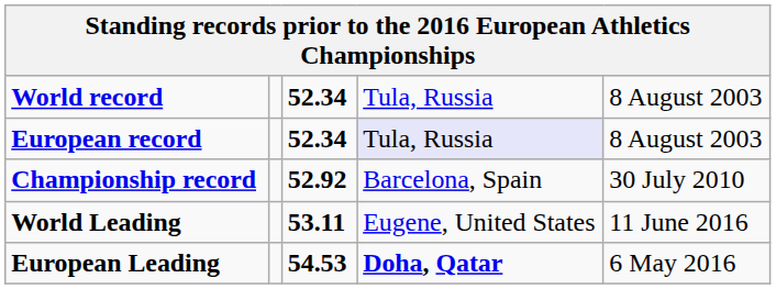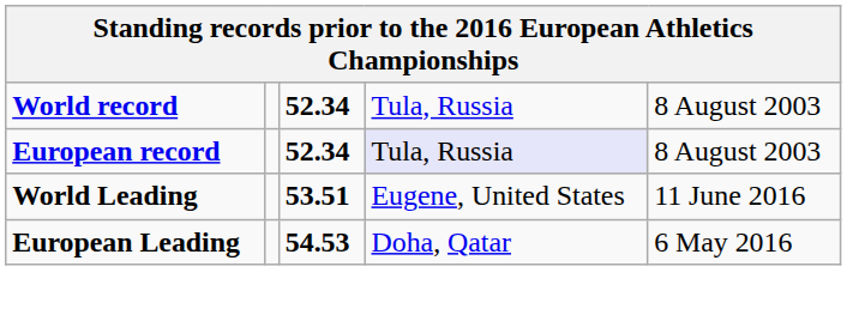- row: Championship record | 52.92 | Barcelona, Spain | 30 July 2010
World Leading | column 3: 53.11 -> 53.51
European Leading | column 4: bold -> normal
